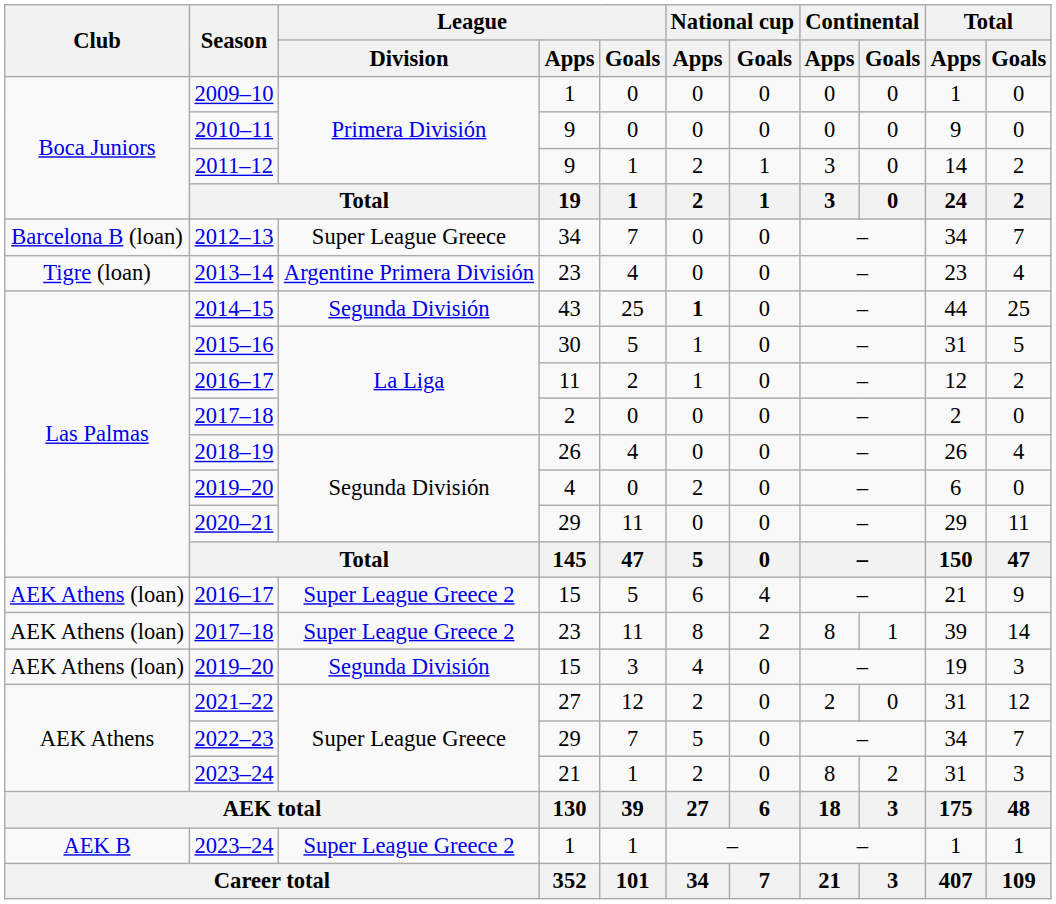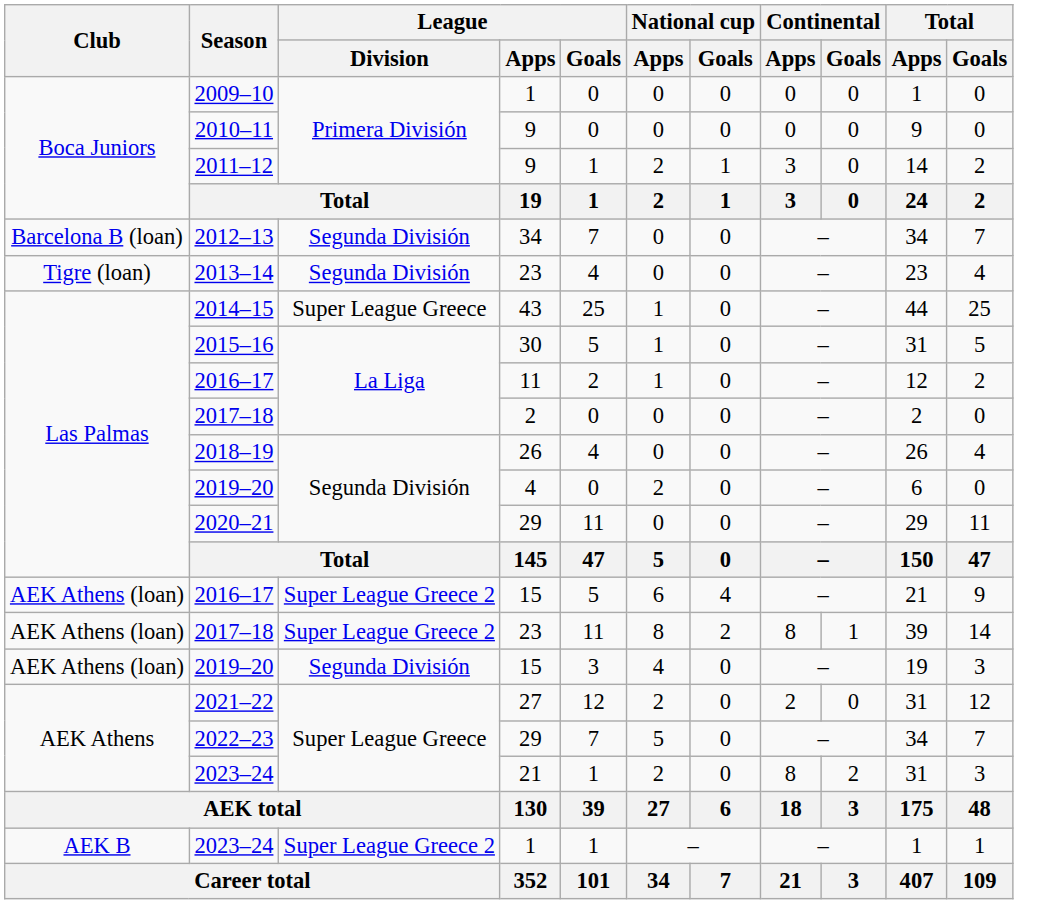2012–13 | League / Division: Super League Greece -> Segunda División
2013–14 | League / Division: Argentine Primera División -> Segunda División
2014–15 | League / Division: Segunda División -> Super League Greece
2014–15 | National cup / Apps: bold -> normal
